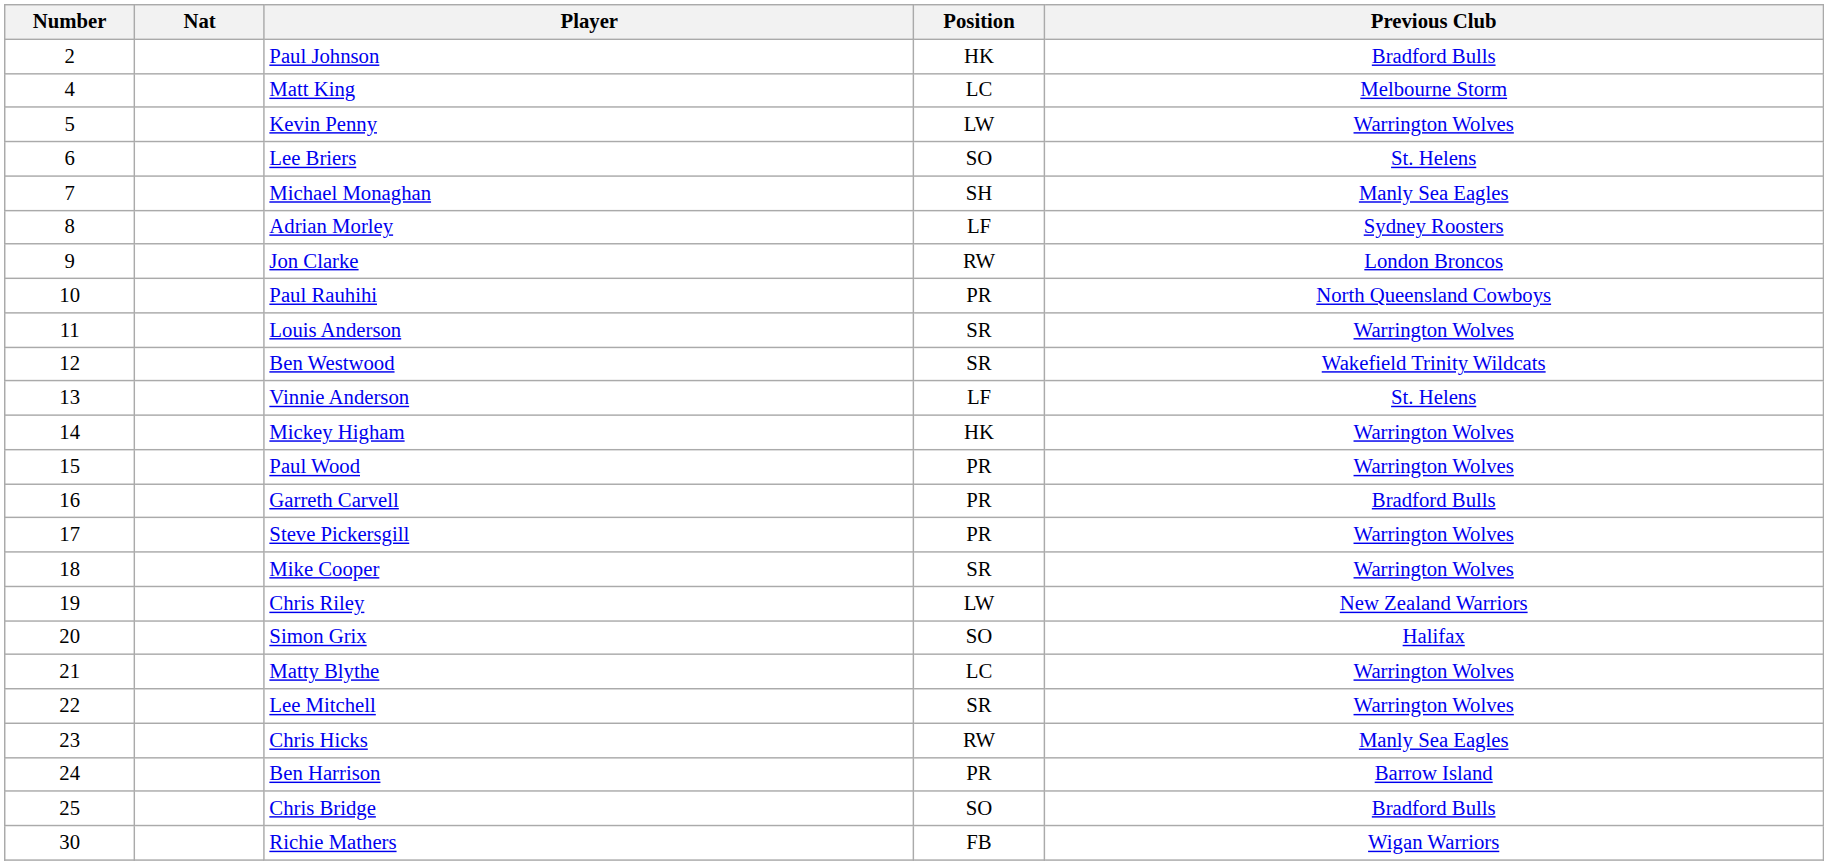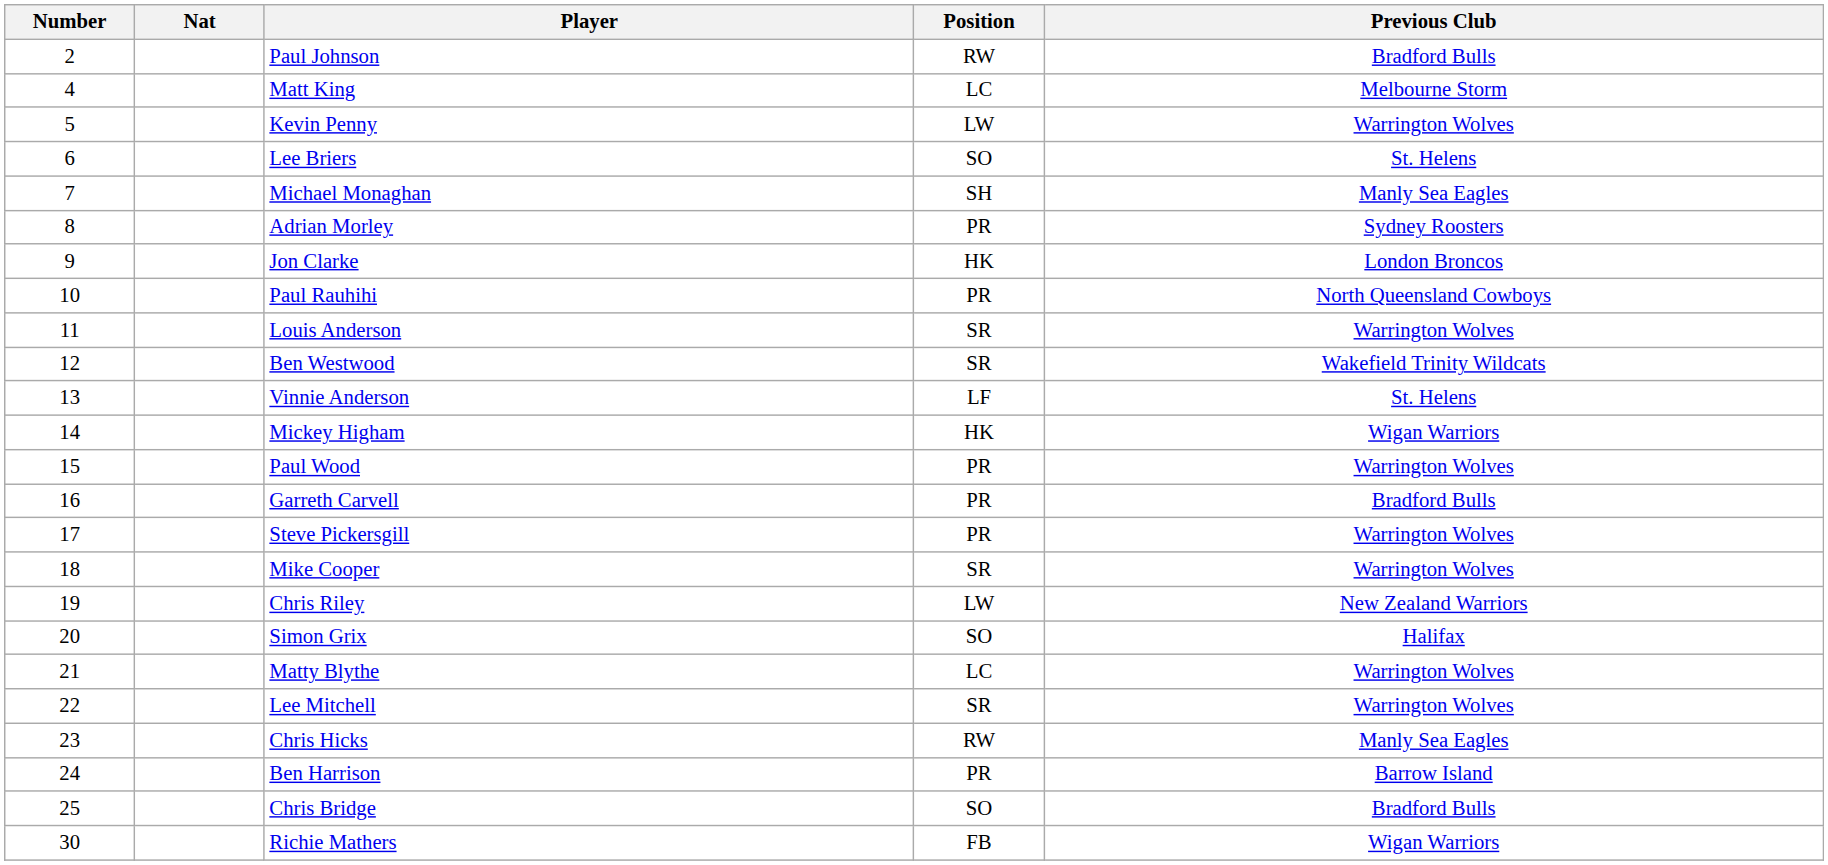Paul Johnson | Position: HK -> RW
Adrian Morley | Position: LF -> PR
Jon Clarke | Position: RW -> HK
Mickey Higham | Previous Club: Warrington Wolves -> Wigan Warriors
